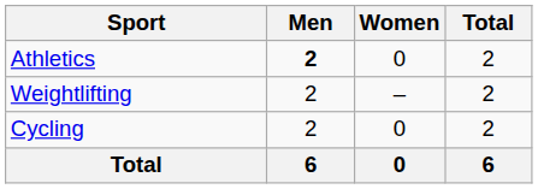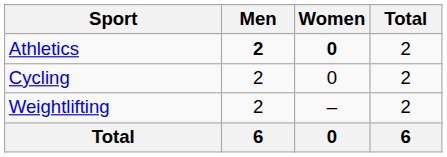Athletics | Women: normal -> bold
rows swapped: Cycling <-> Weightlifting
